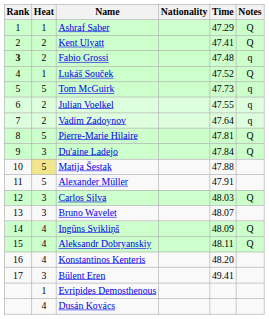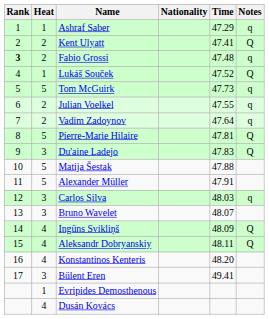Ashraf Saber | Notes: Q -> q
Du'aine Ladejo | Time: 47.84 -> 47.83
Matija Šestak | Heat: khaki background -> no background
Carlos Silva | Notes: Q -> q
